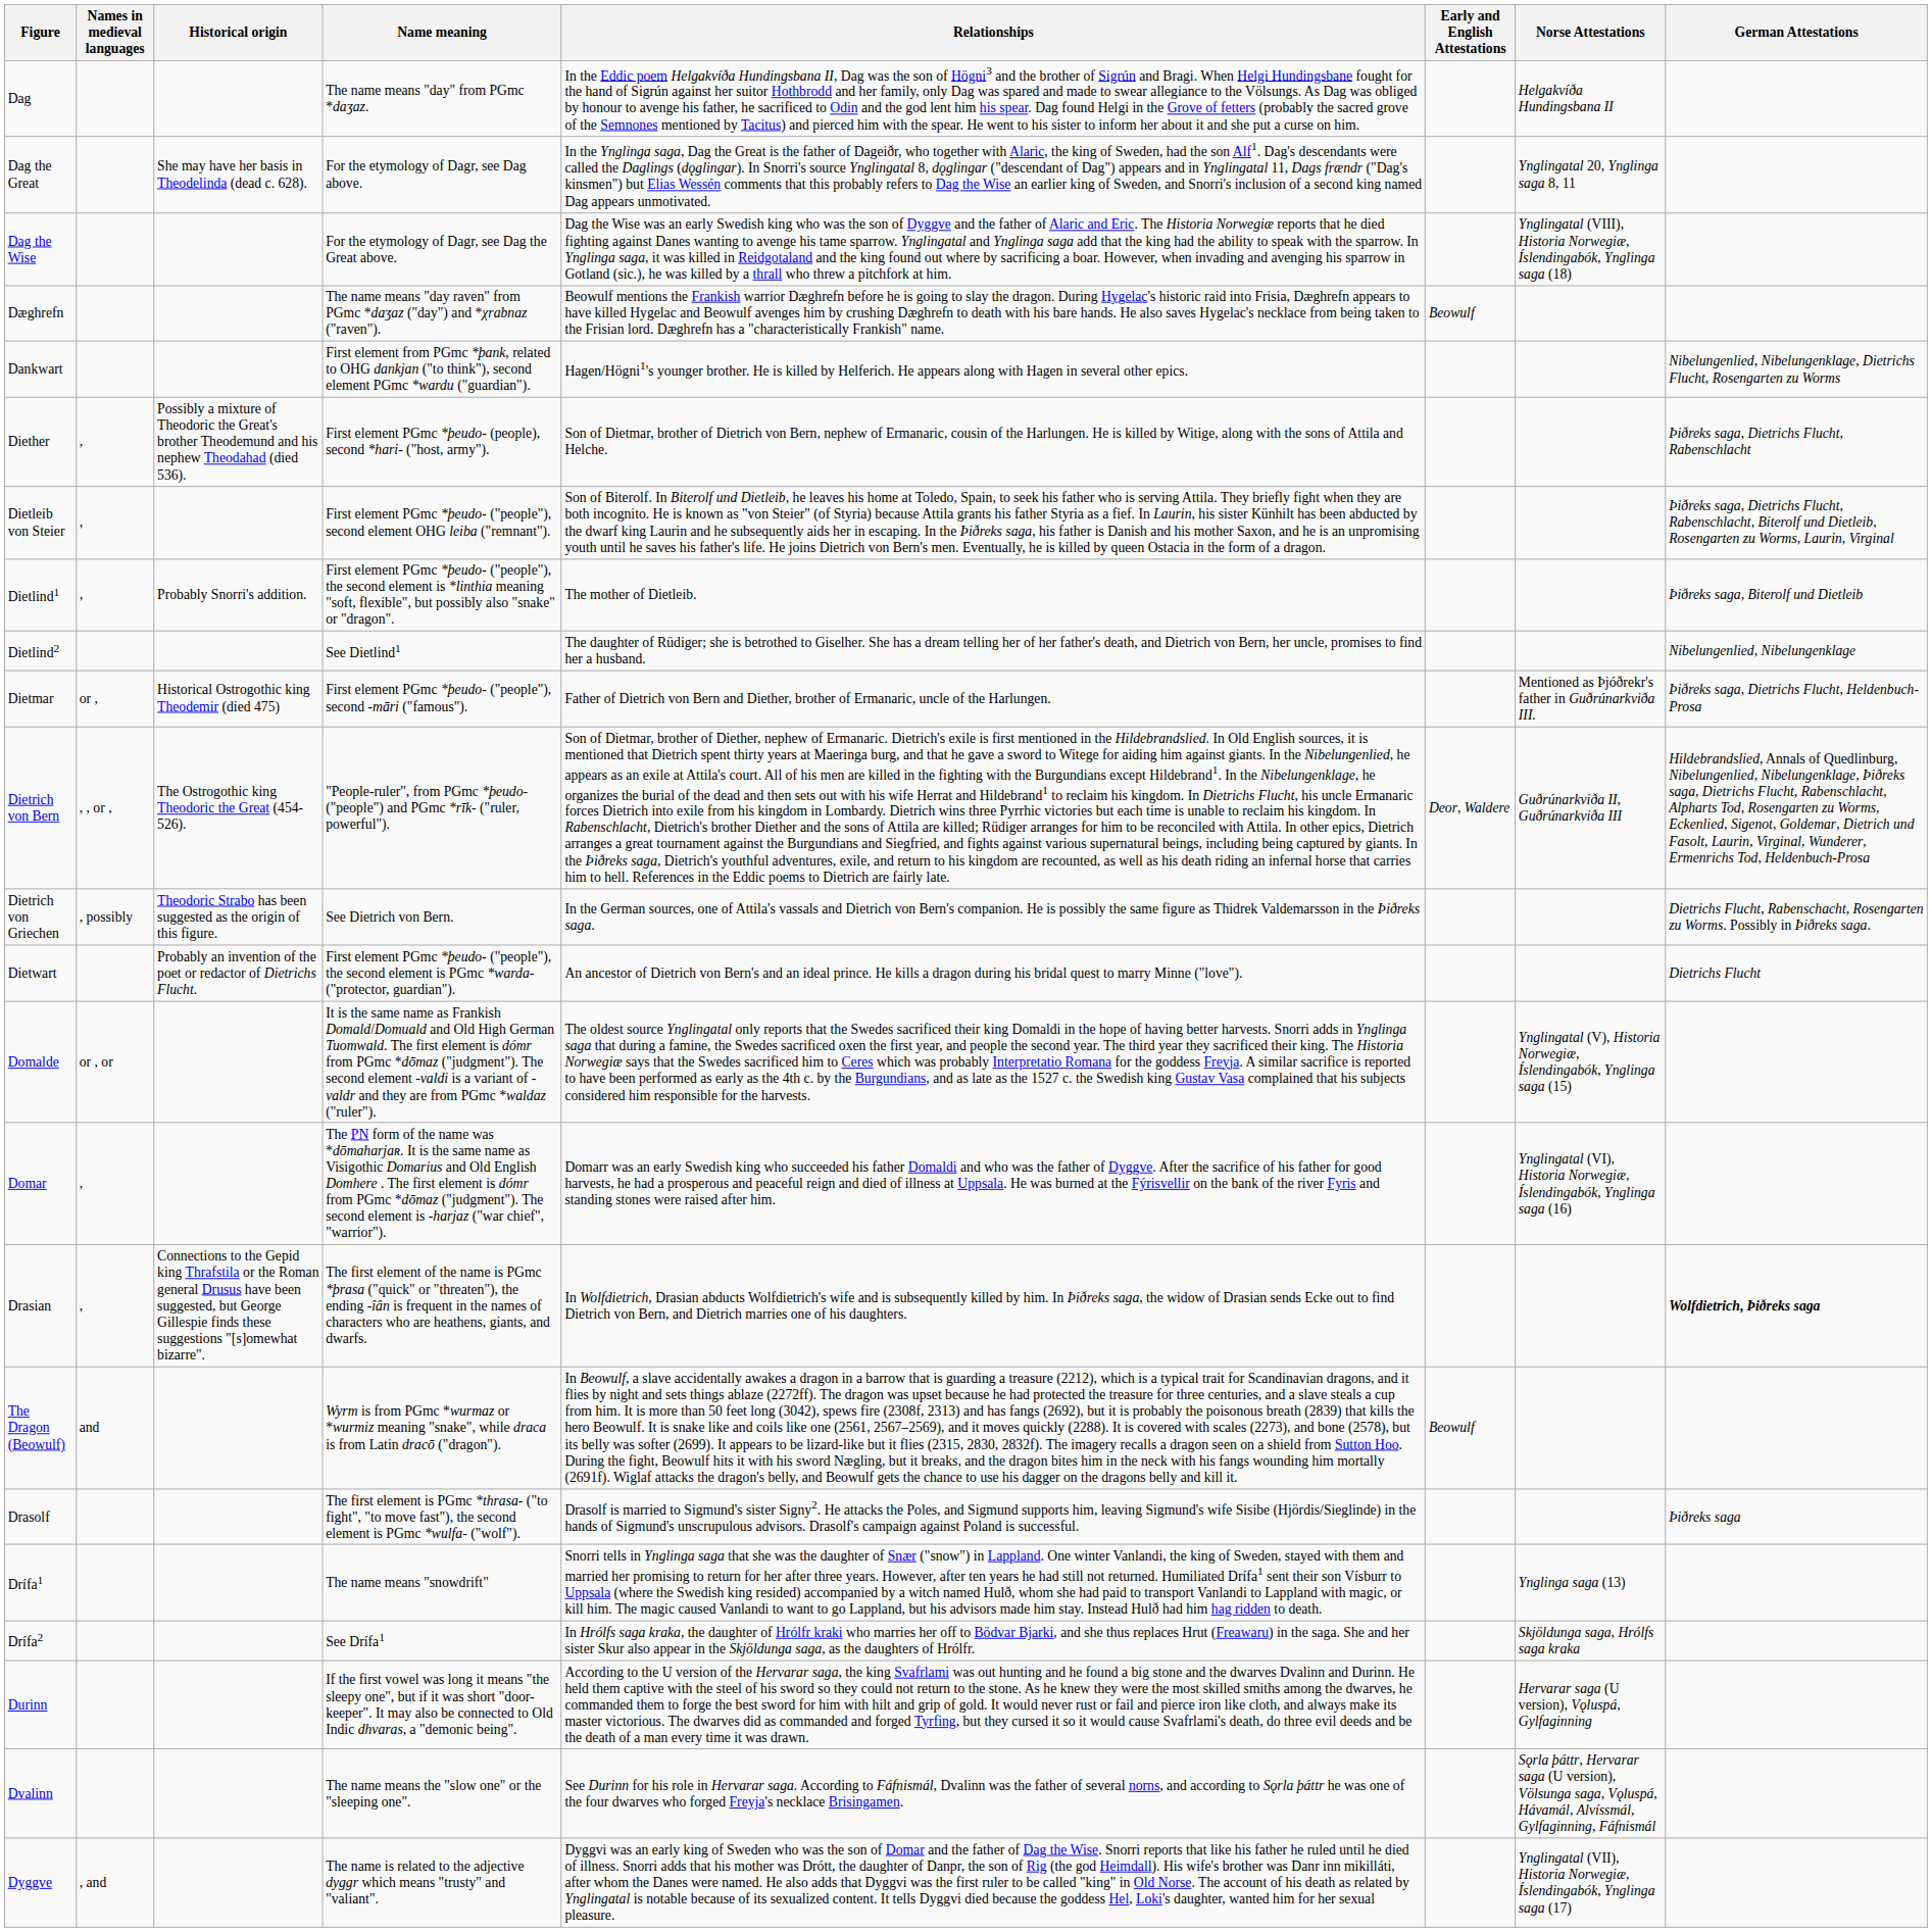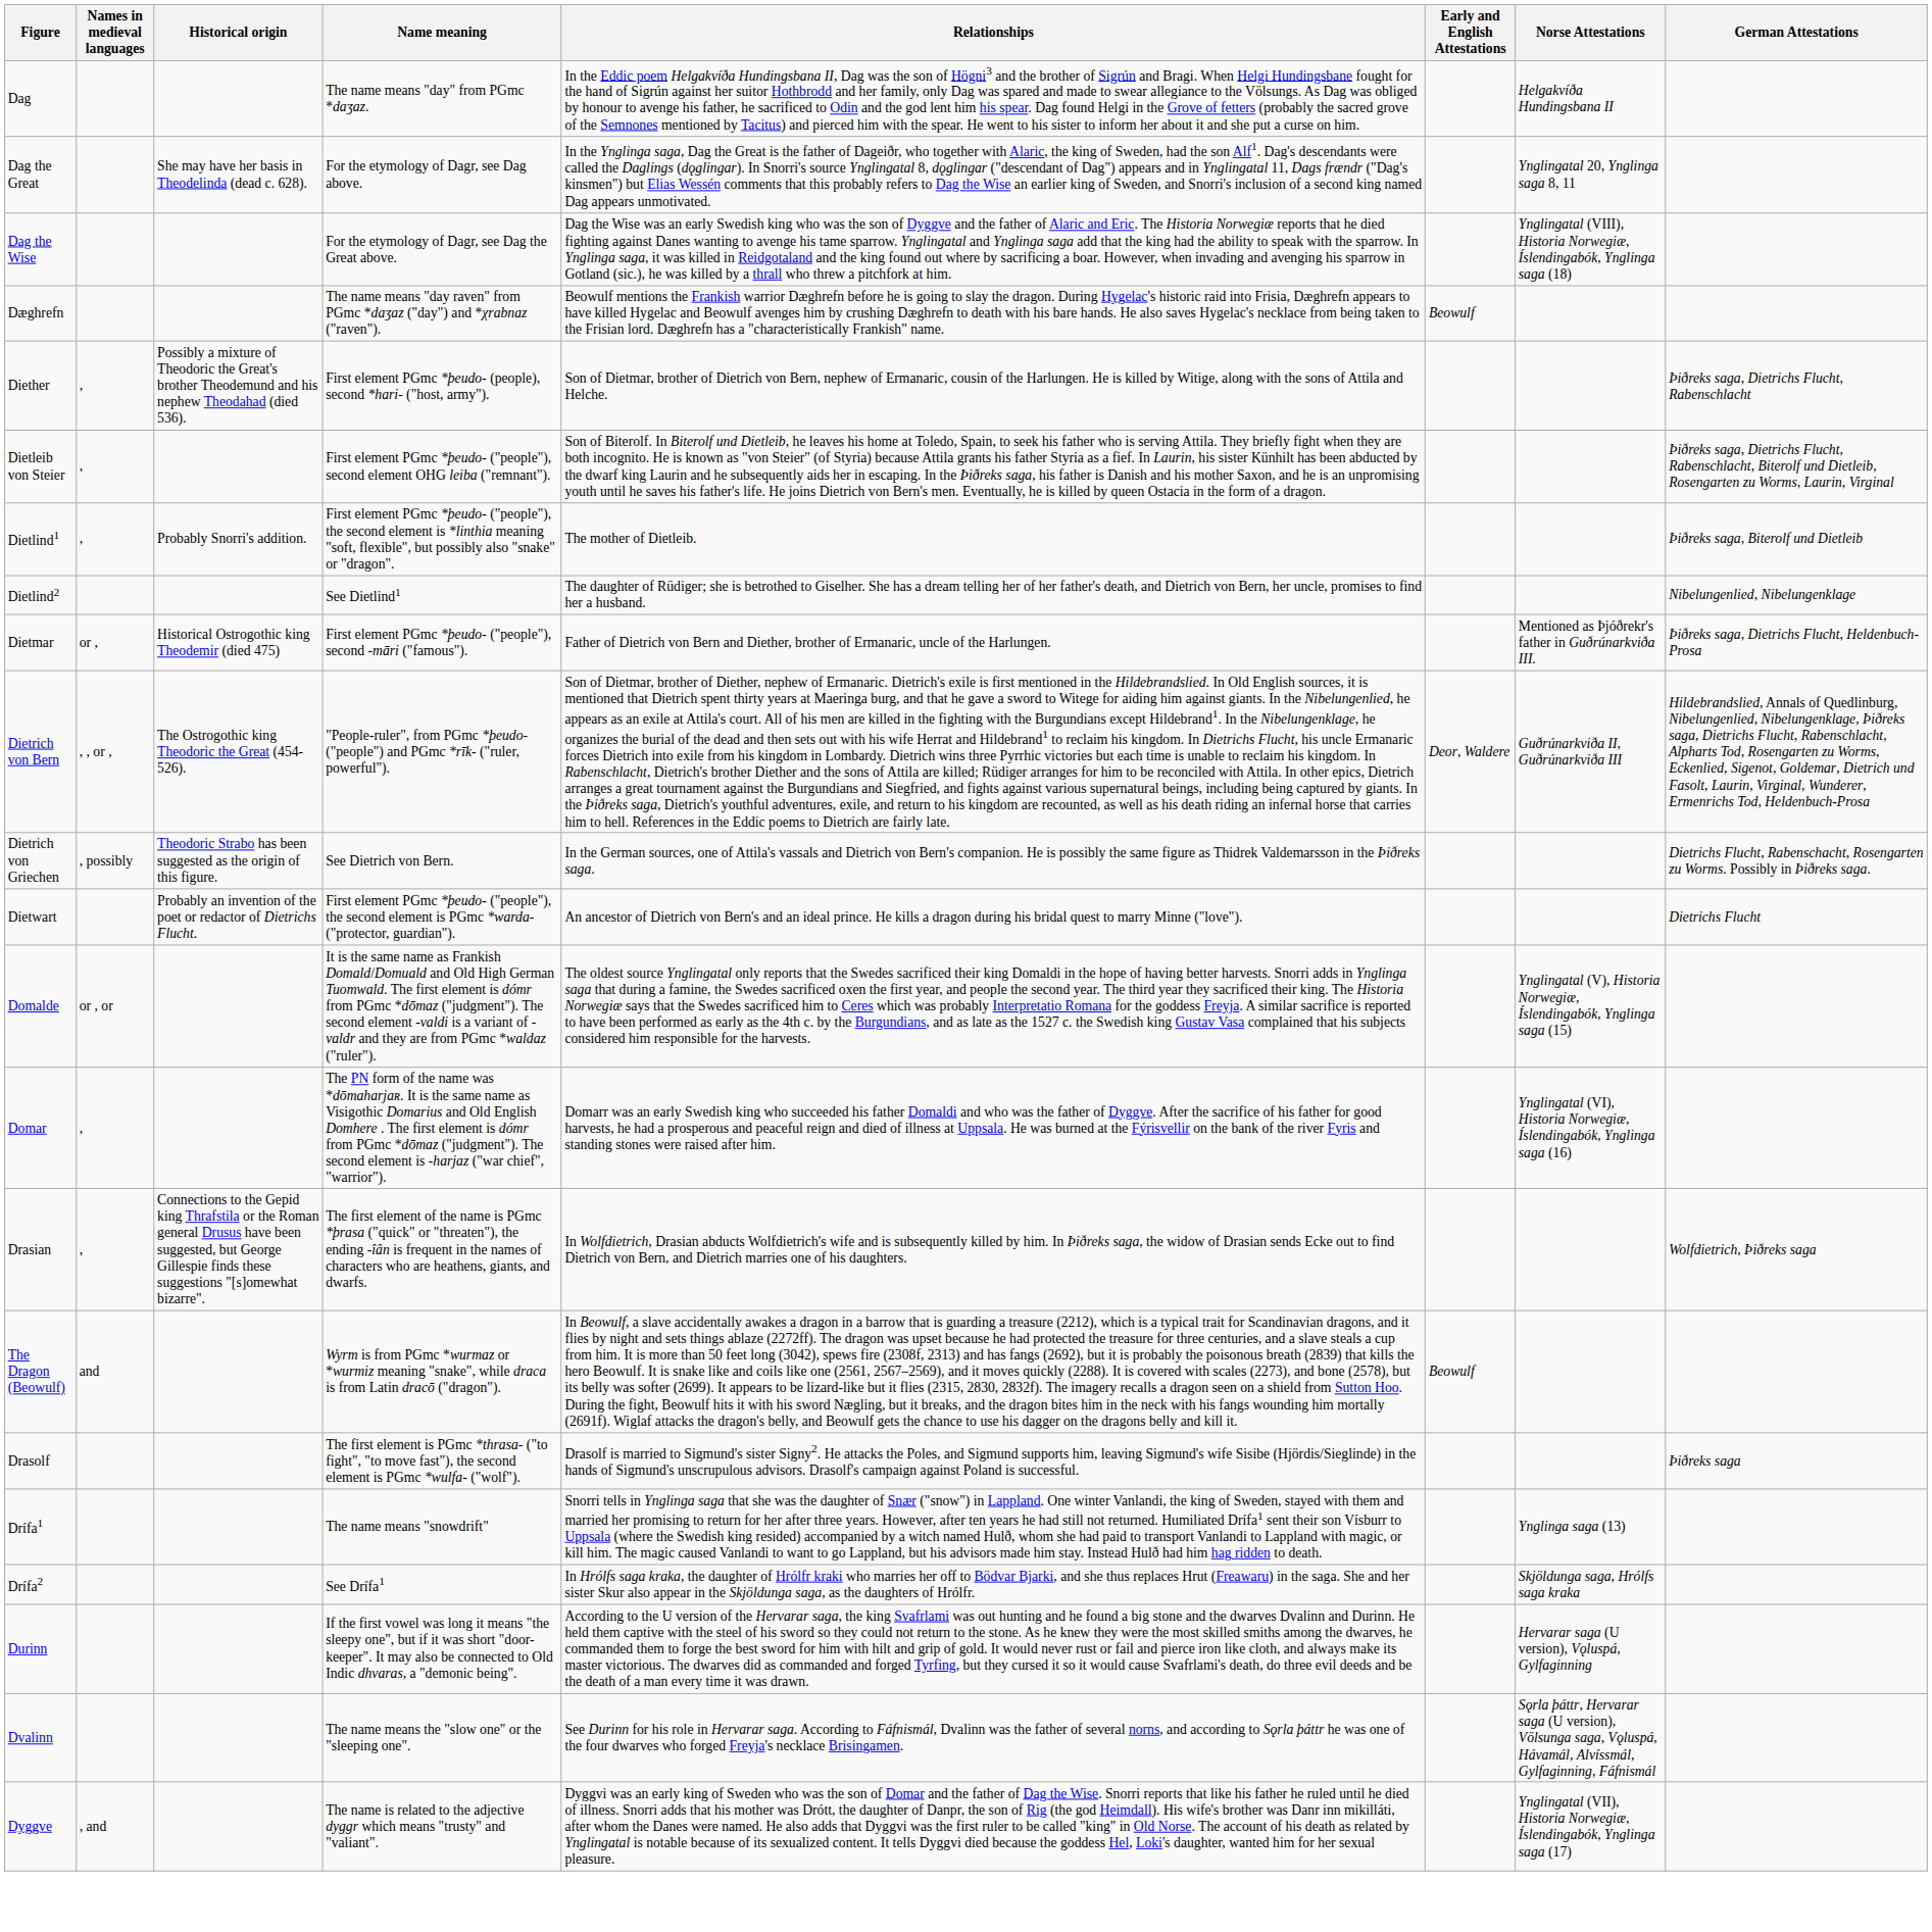- row: Dankwart | First element from PGmc *þank, related to OHG dankjan ("to think"), second element PGmc *wardu ("guardian"). | Hagen/Högni1's younger brother. He is killed by Helferich. He appears along with Hagen in several other epics. | Nibelungenlied, Nibelungenklage, Dietrichs Flucht, Rosengarten zu Worms
Drasian | German Attestations: bold -> normal
